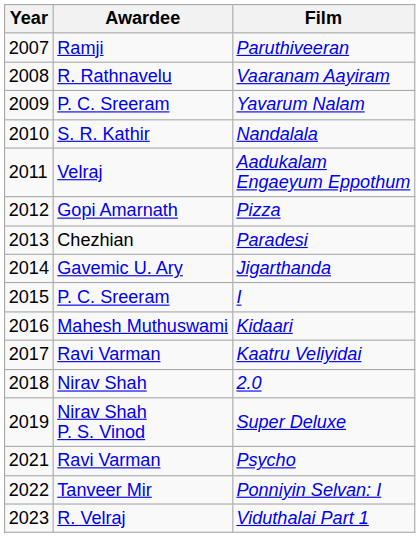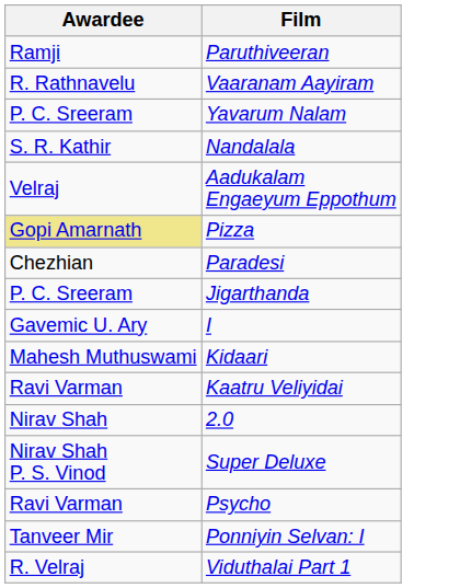- column: Year | 2007 | 2008 | 2009 | 2010 | 2011 | 2012 | 2013 | 2014 | 2015 | 2016 | 2017 | 2018 | 2019 | 2021 | 2022 | 2023
Pizza | Awardee: no background -> khaki background
Jigarthanda | Awardee: Gavemic U. Ary -> P. C. Sreeram
I | Awardee: P. C. Sreeram -> Gavemic U. Ary
